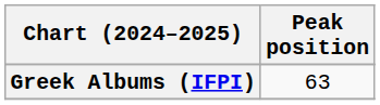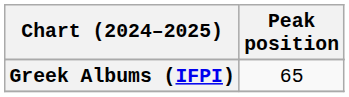Greek Albums (IFPI) | Peak position: 63 -> 65
